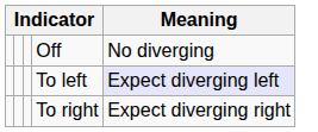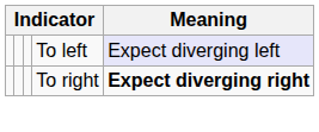- row: Off | No diverging
To right | Meaning: normal -> bold
